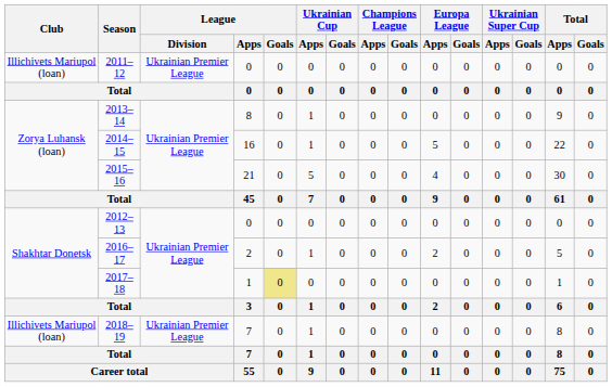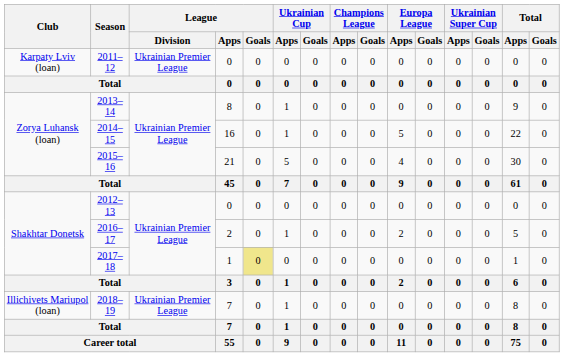2011–12 | Club: Illichivets Mariupol (loan) -> Karpaty Lviv (loan)
